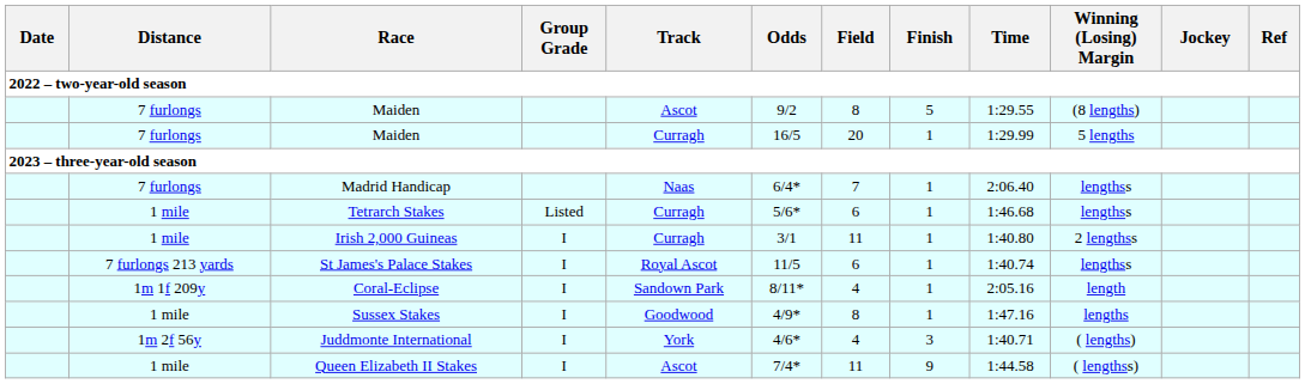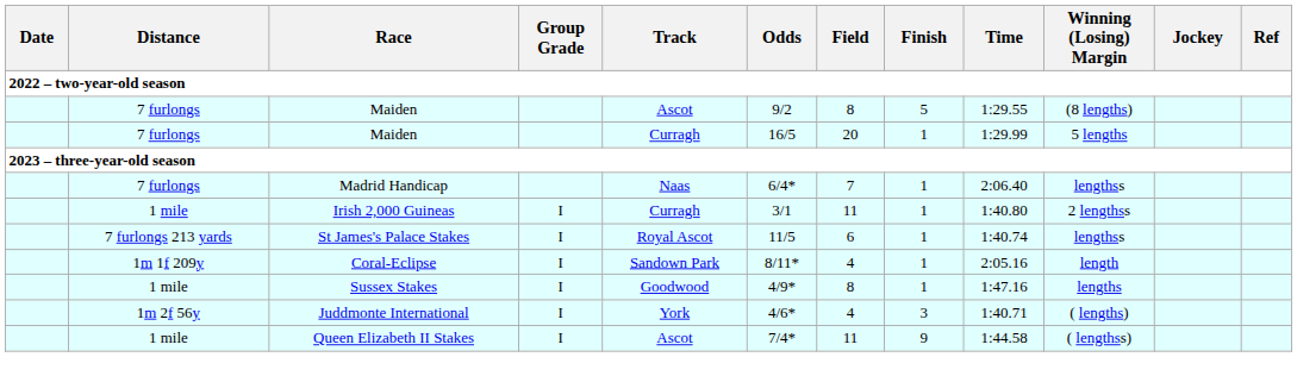- row: 1 mile | Tetrarch Stakes | Listed | Curragh | 5/6* | 6 | 1 | 1:46.68 | lengthss
